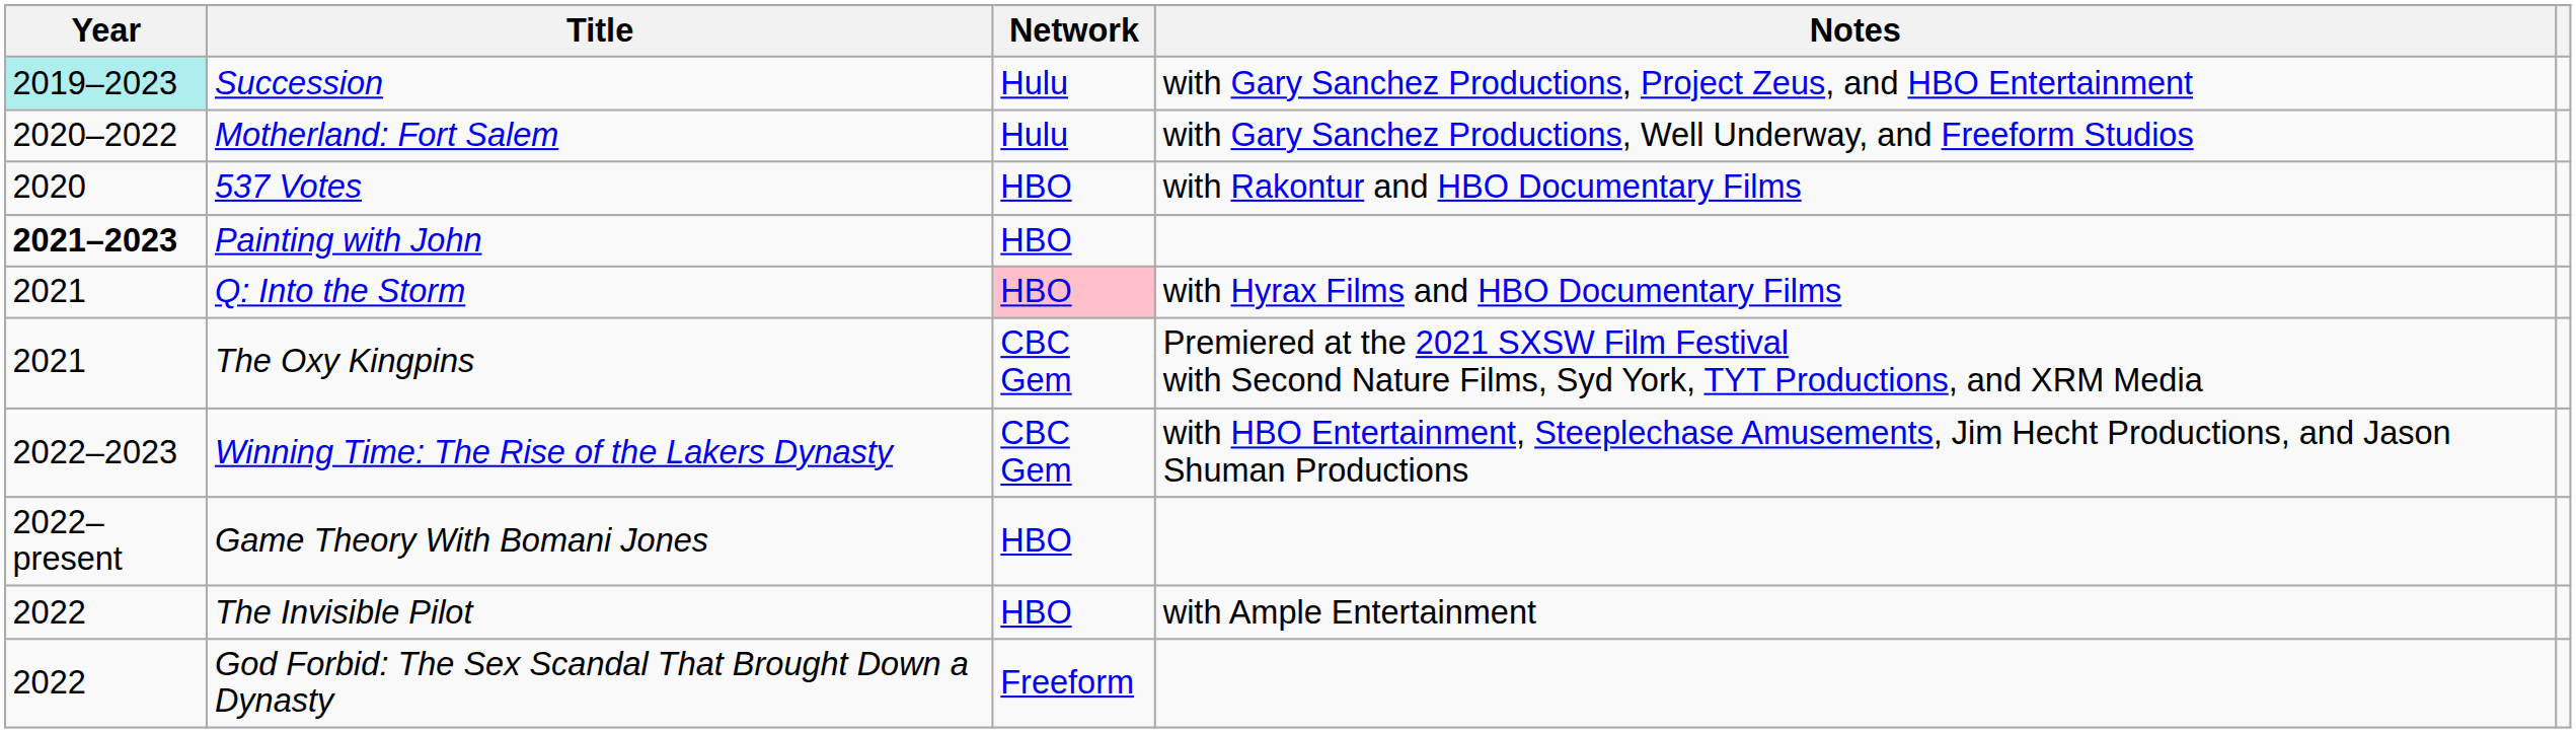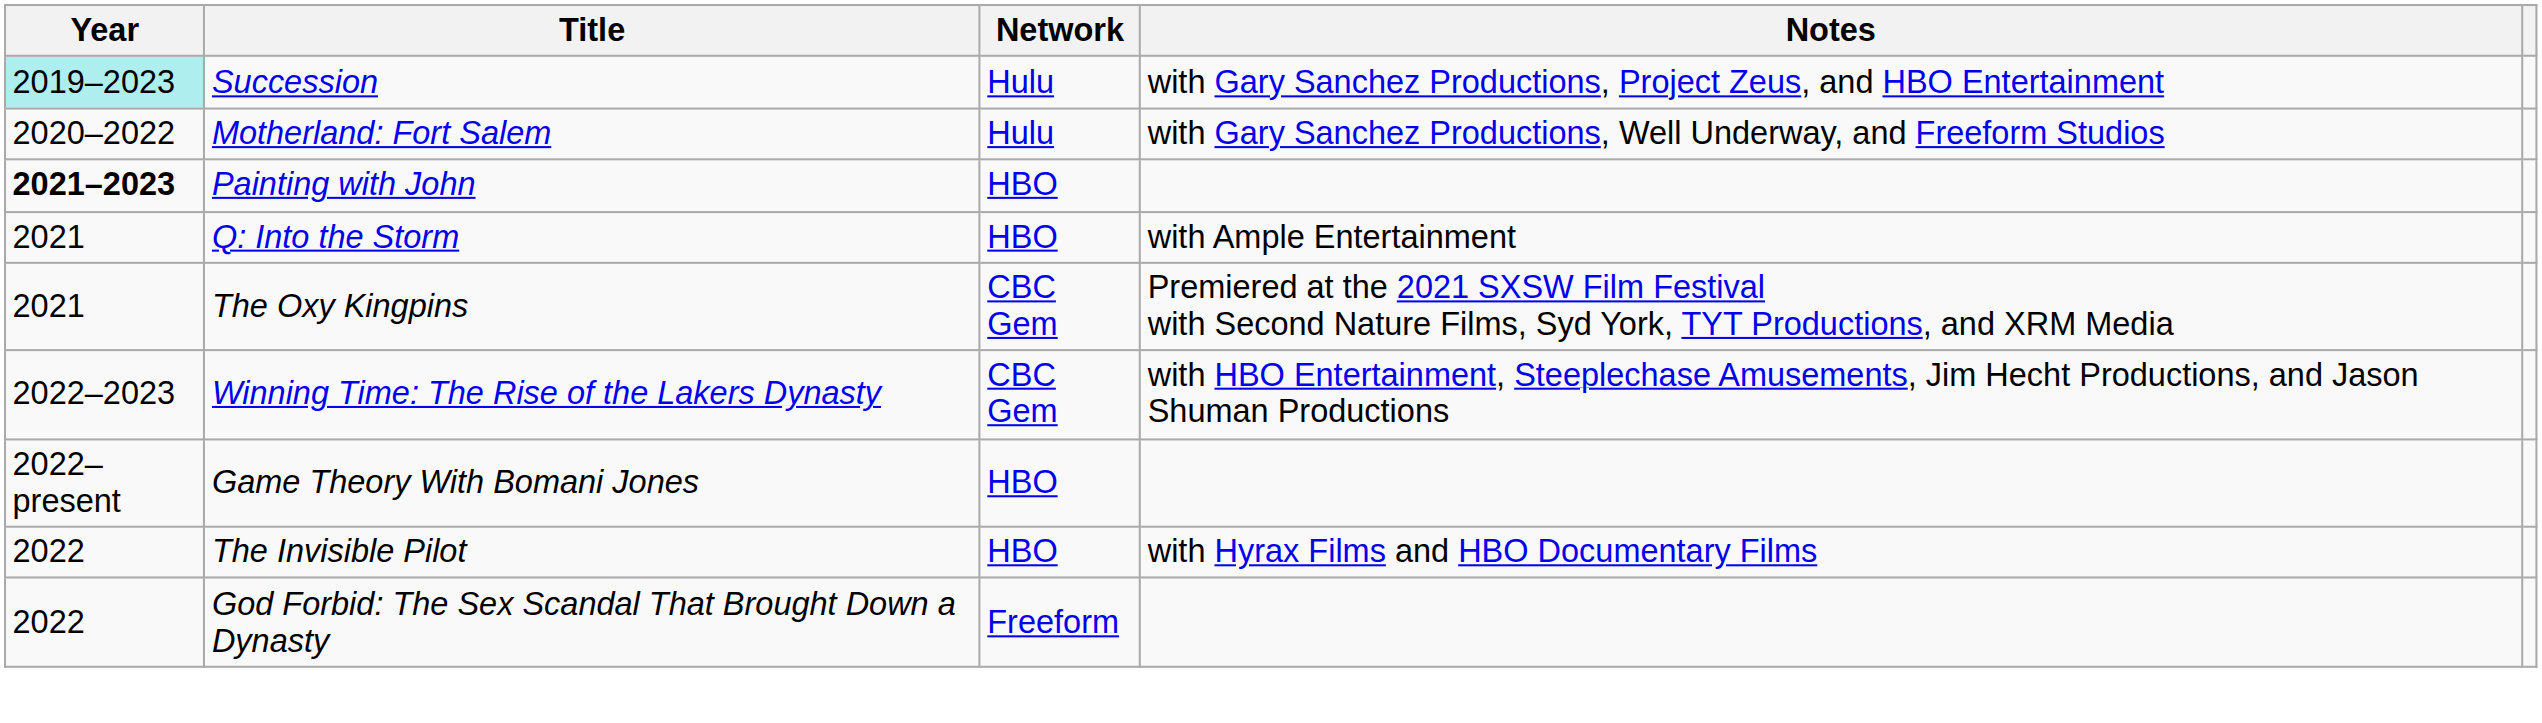- row: 2020 | 537 Votes | HBO | with Rakontur and HBO Documentary Films
Q: Into the Storm | Network: pink background -> no background
Q: Into the Storm | Notes: with Hyrax Films and HBO Documentary Films -> with Ample Entertainment
The Invisible Pilot | Notes: with Ample Entertainment -> with Hyrax Films and HBO Documentary Films
